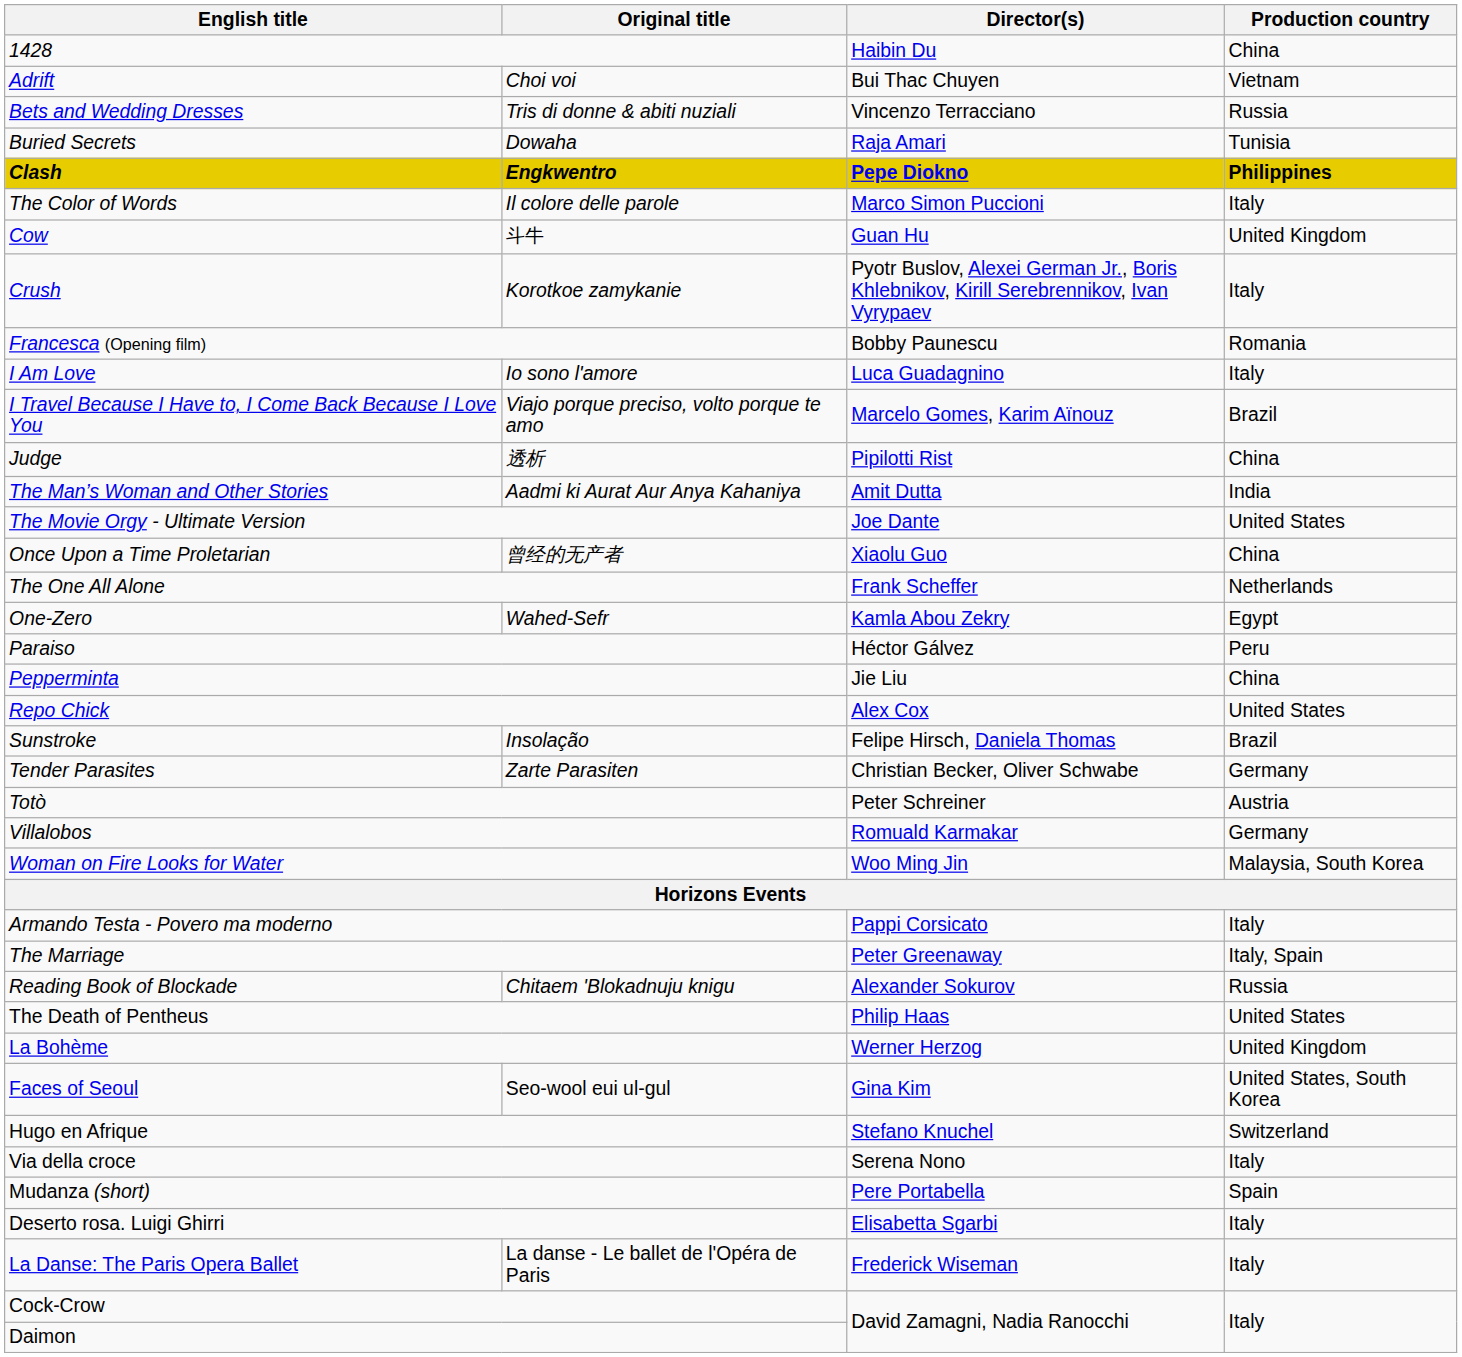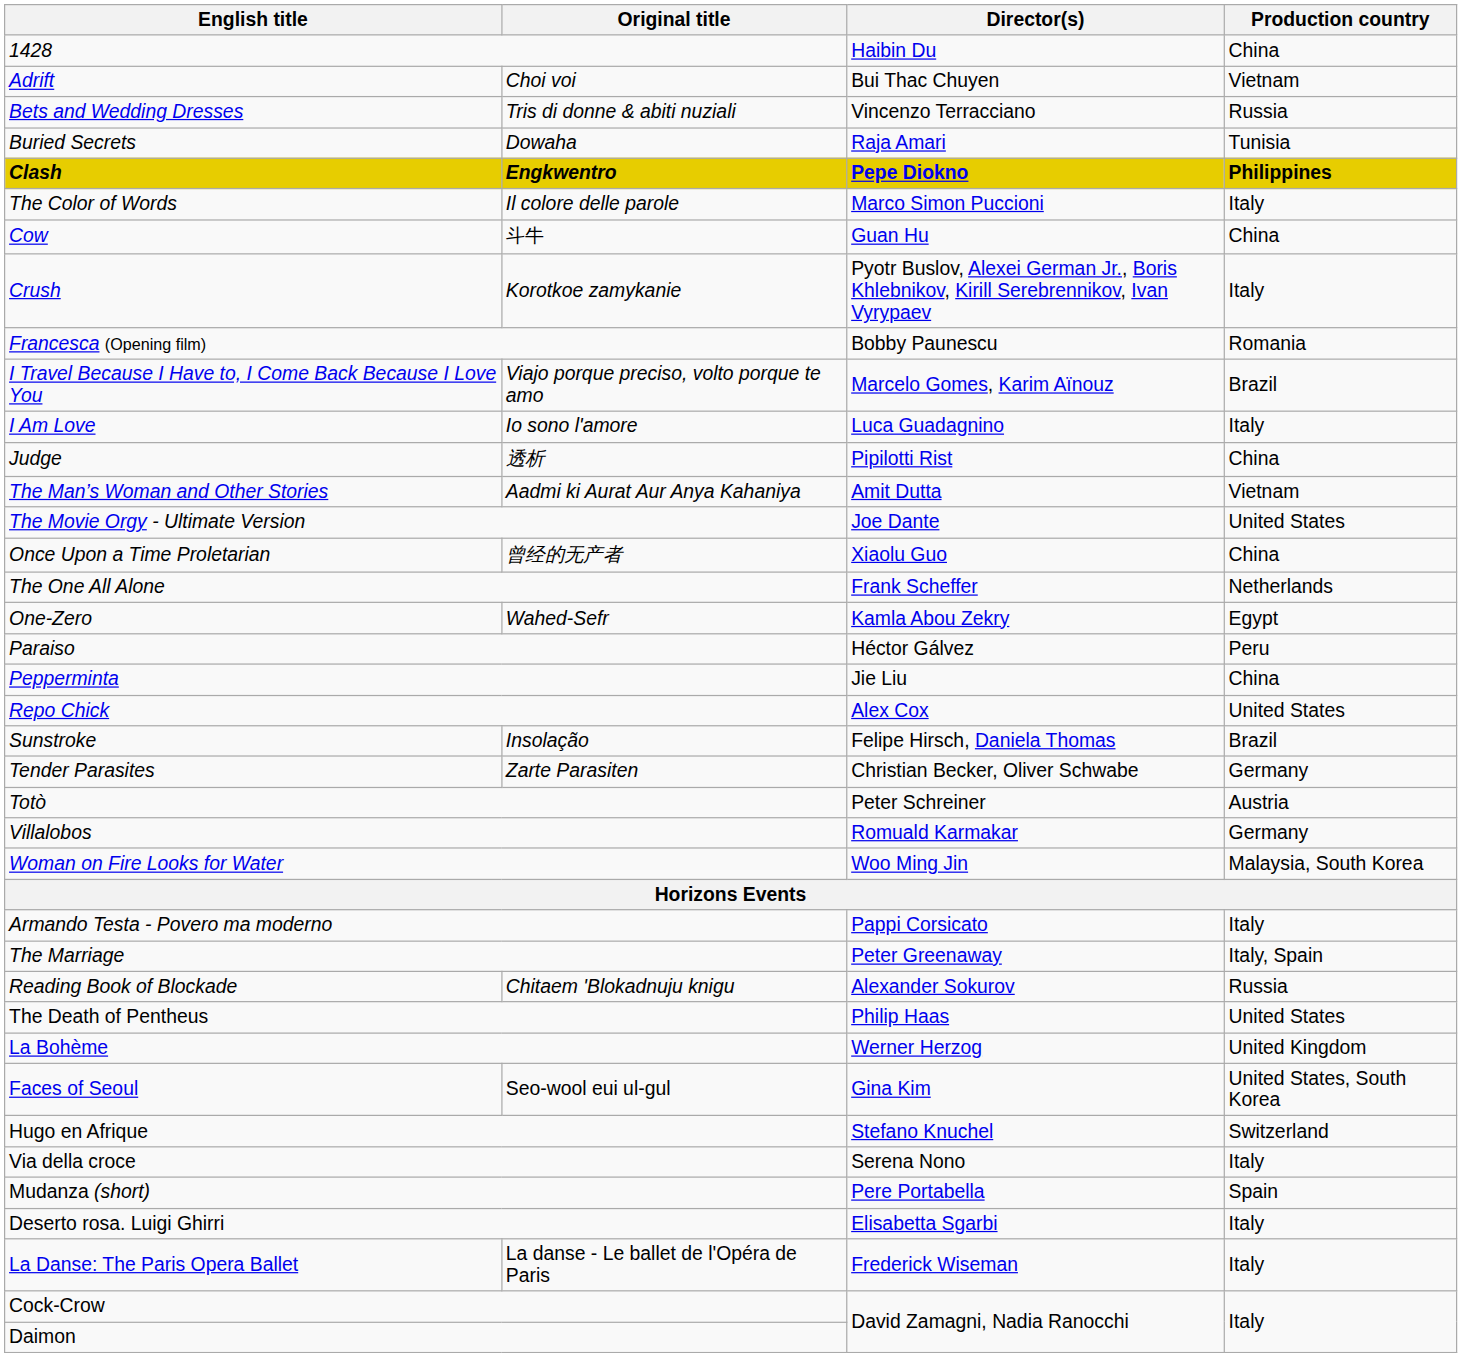Cow | Production country: United Kingdom -> China
rows swapped: I Am Love <-> I Travel Because I Have to, I Come Back Because I Love You
The Man’s Woman and Other Stories | Production country: India -> Vietnam
